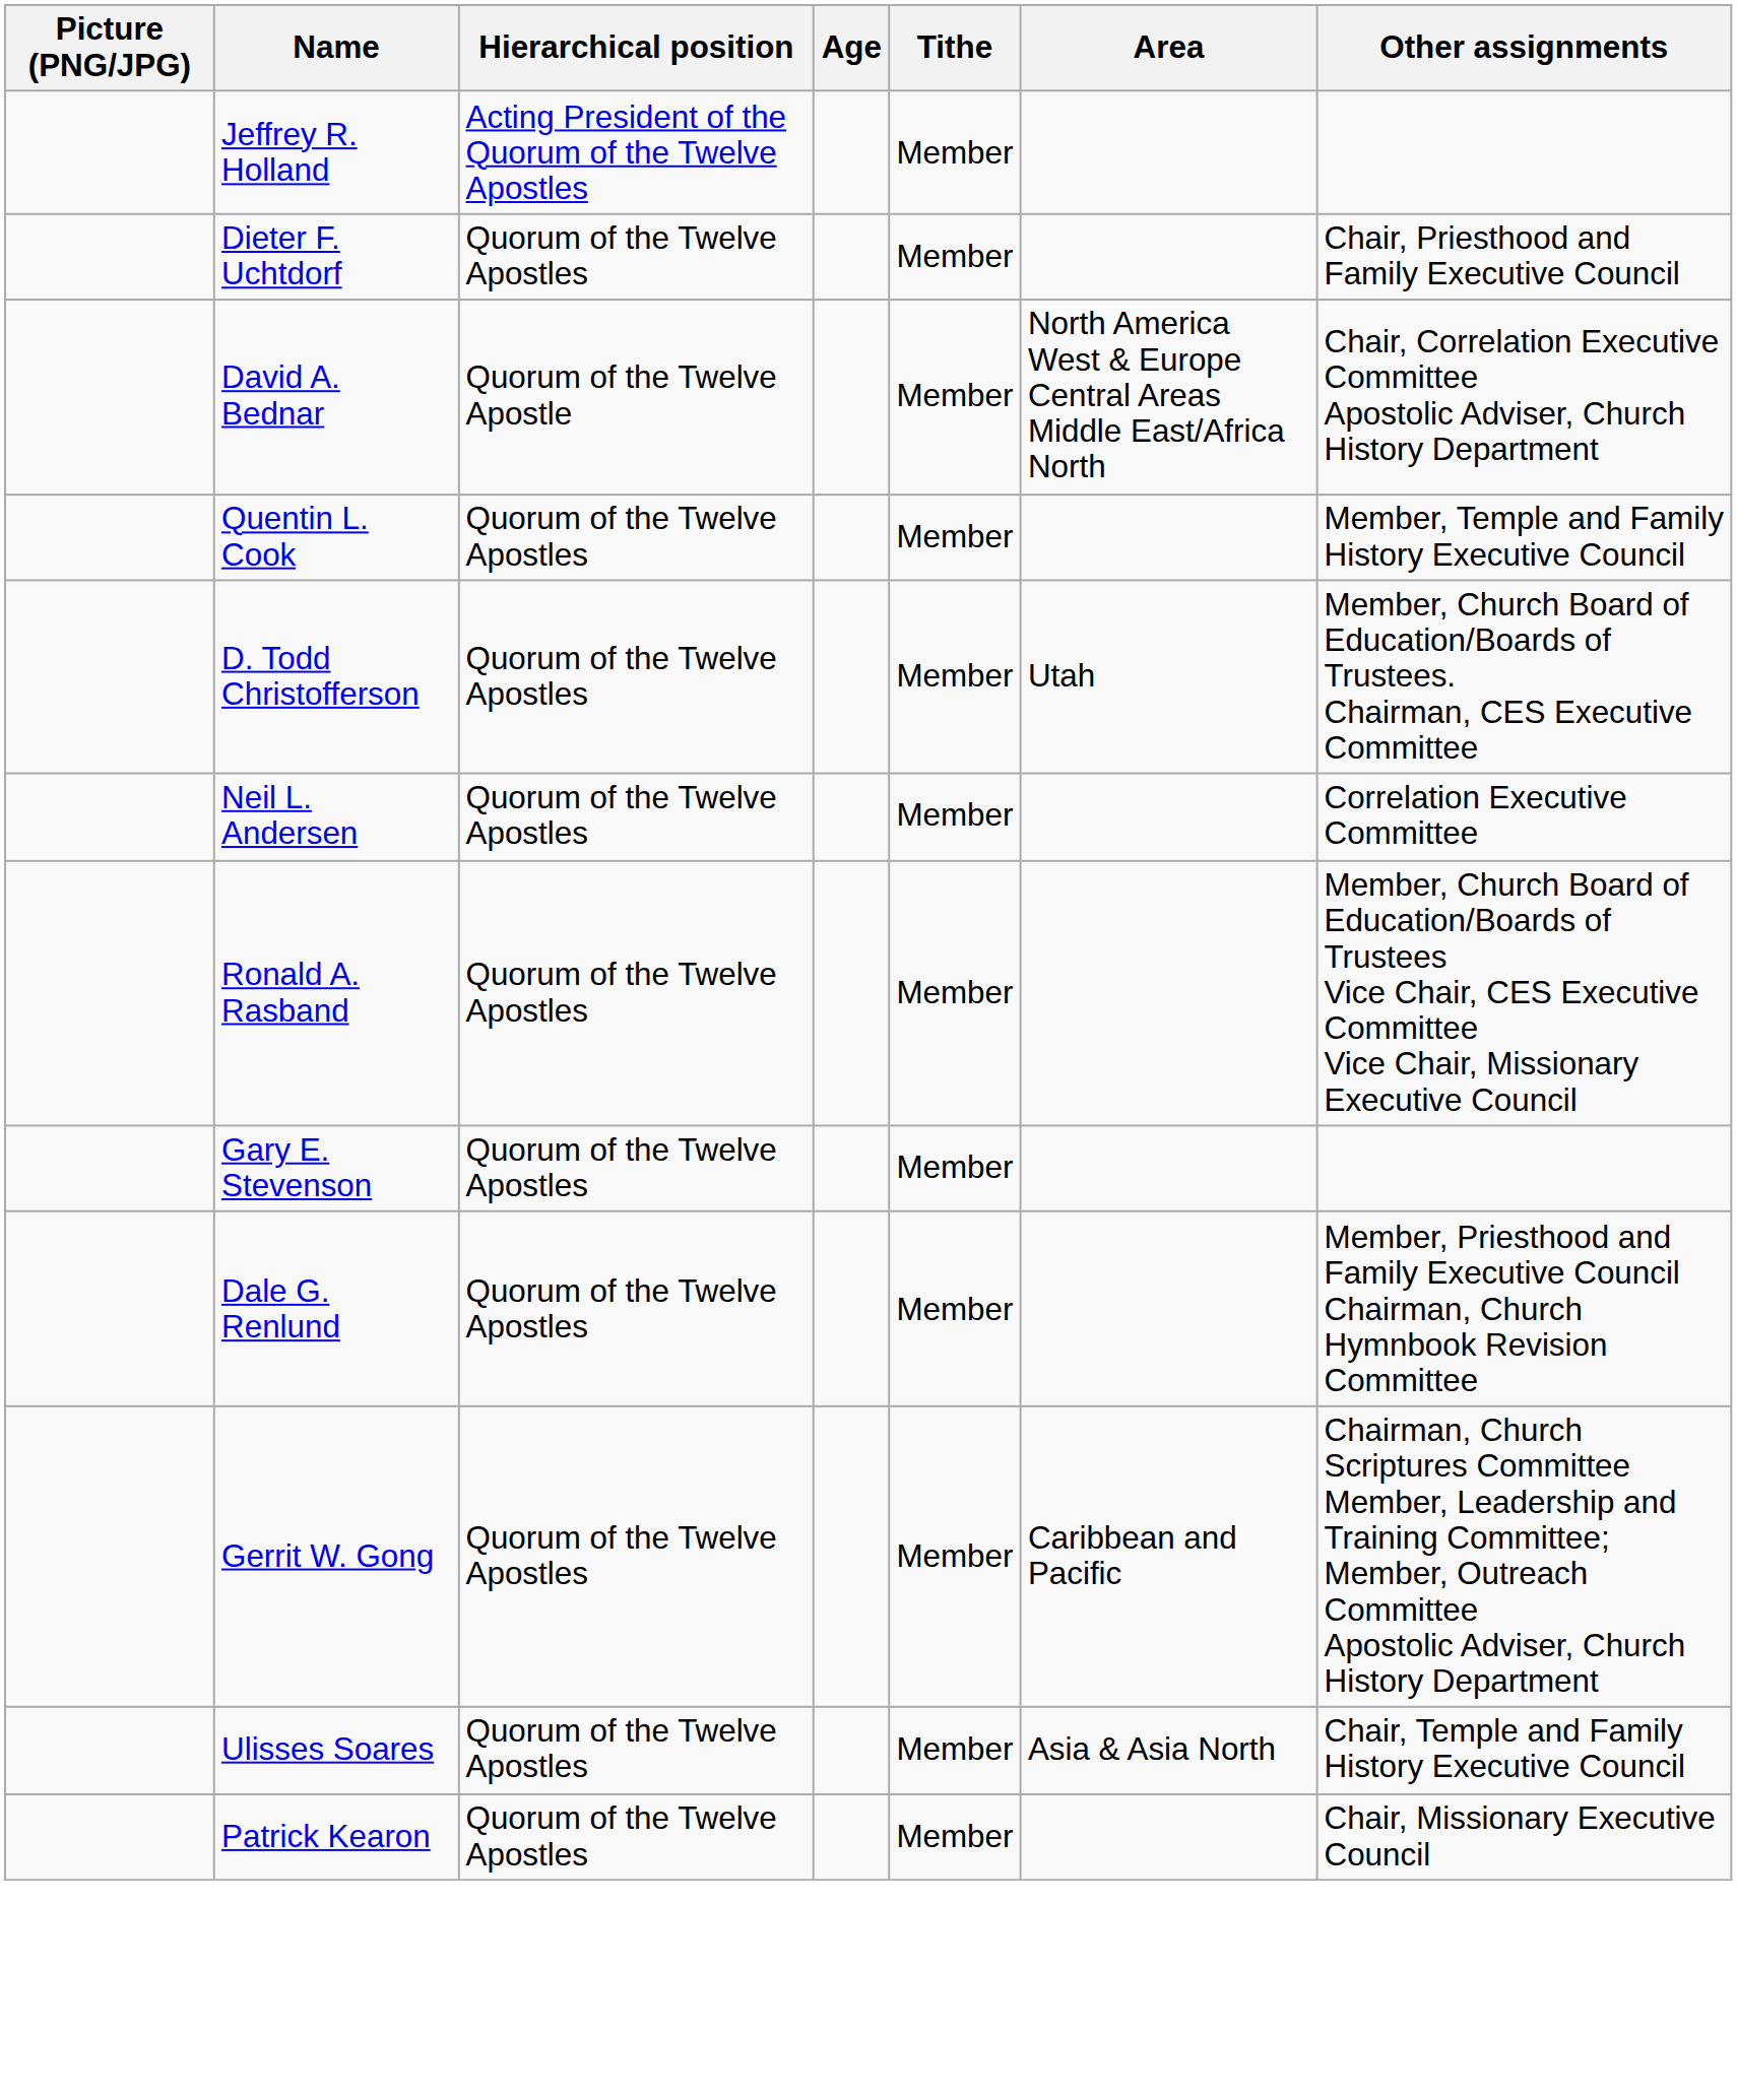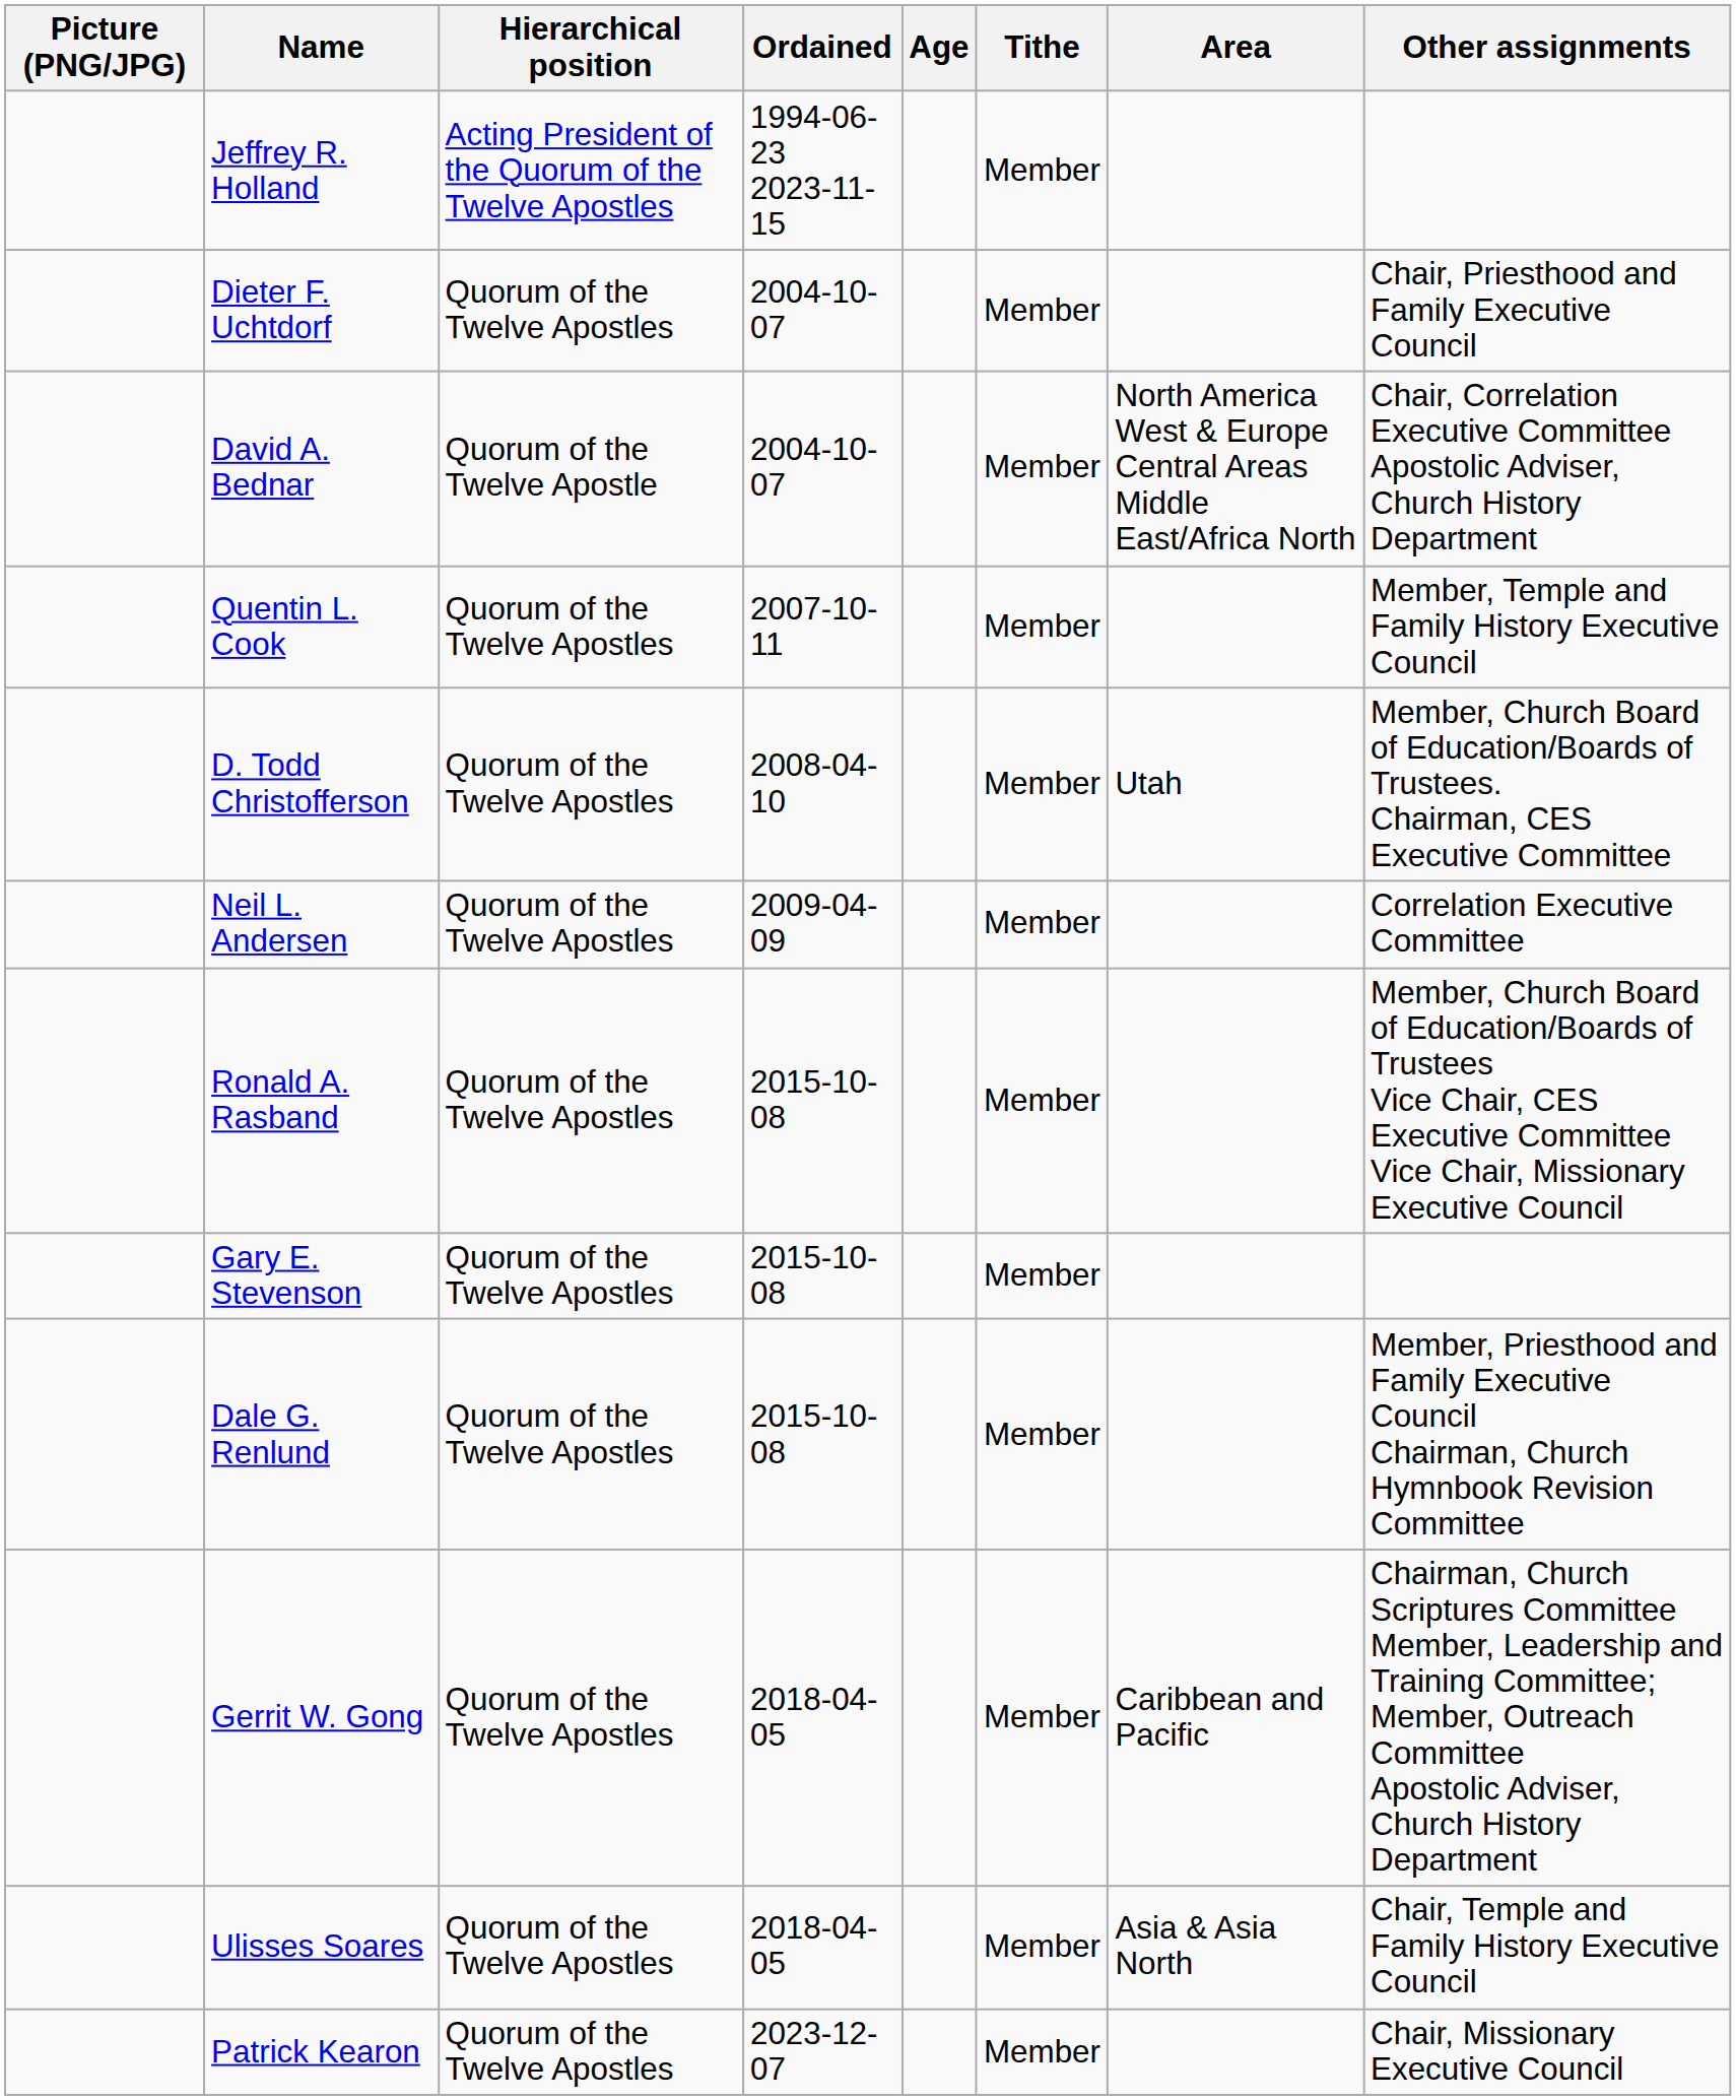+ column: Ordained | 1994-06-23 2023-11-15 | 2004-10-07 | 2004-10-07 | 2007-10-11 | 2008-04-10 | 2009-04-09 | 2015-10-08 | 2015-10-08 | 2015-10-08 | 2018-04-05 | 2018-04-05 | 2023-12-07
